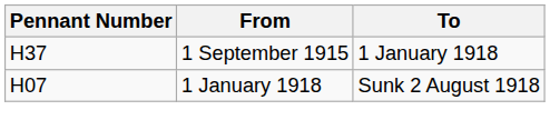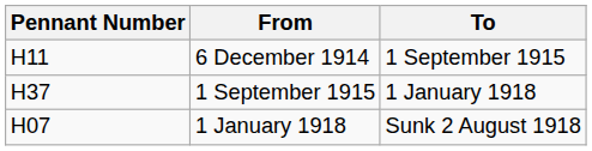+ row: H11 | 6 December 1914 | 1 September 1915
